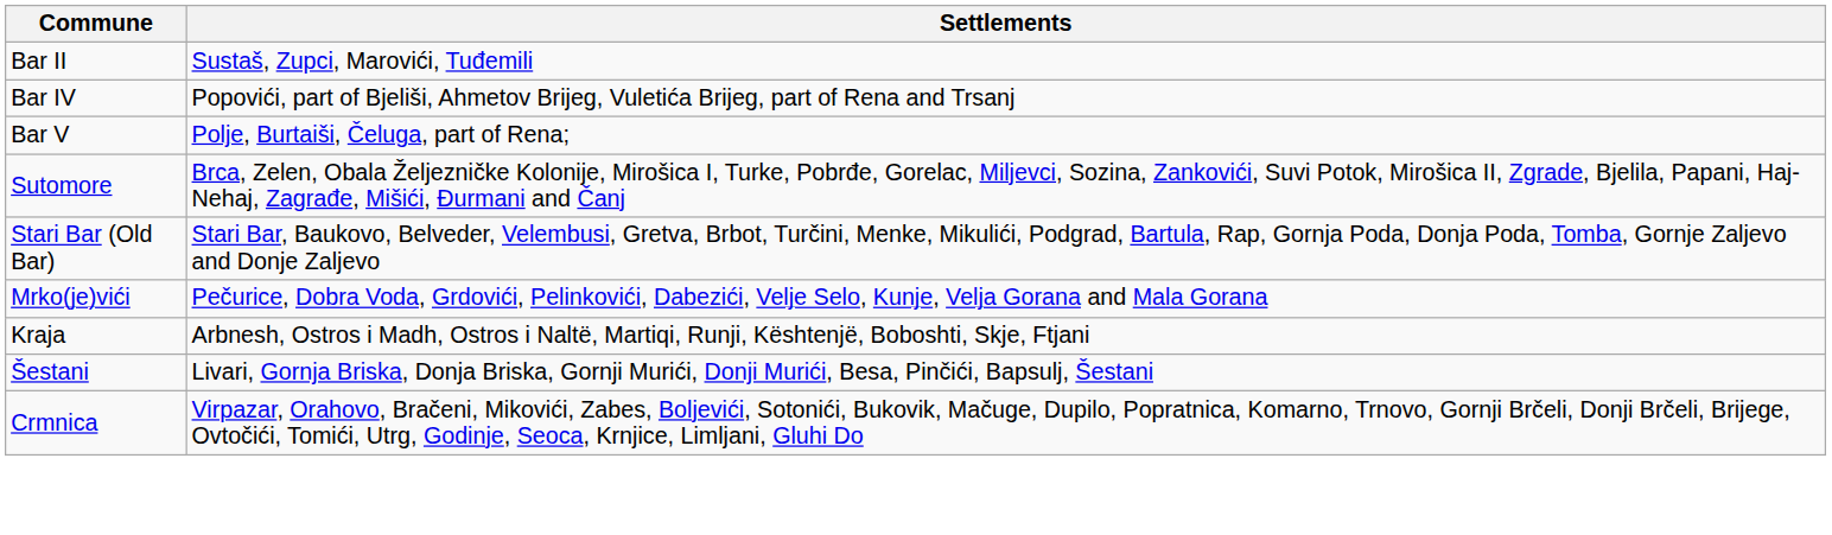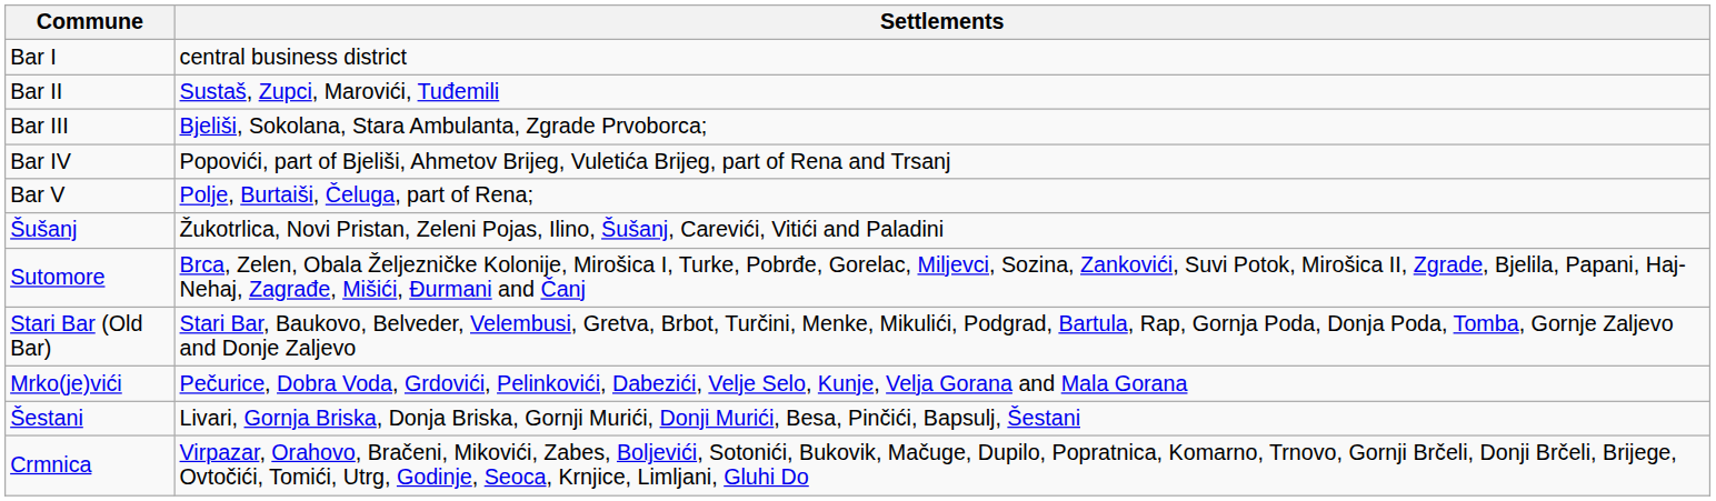+ row: Bar I | central business district
+ row: Bar III | Bjeliši, Sokolana, Stara Ambulanta, Zgrade Prvoborca;
+ row: Šušanj | Žukotrlica, Novi Pristan, Zeleni Pojas, Ilino, Šušanj, Carevići, Vitići and Paladini
- row: Kraja | Arbnesh, Ostros i Madh, Ostros i Naltë, Martiqi, Runji, Kështenjë, Boboshti, Skje, Ftjani
